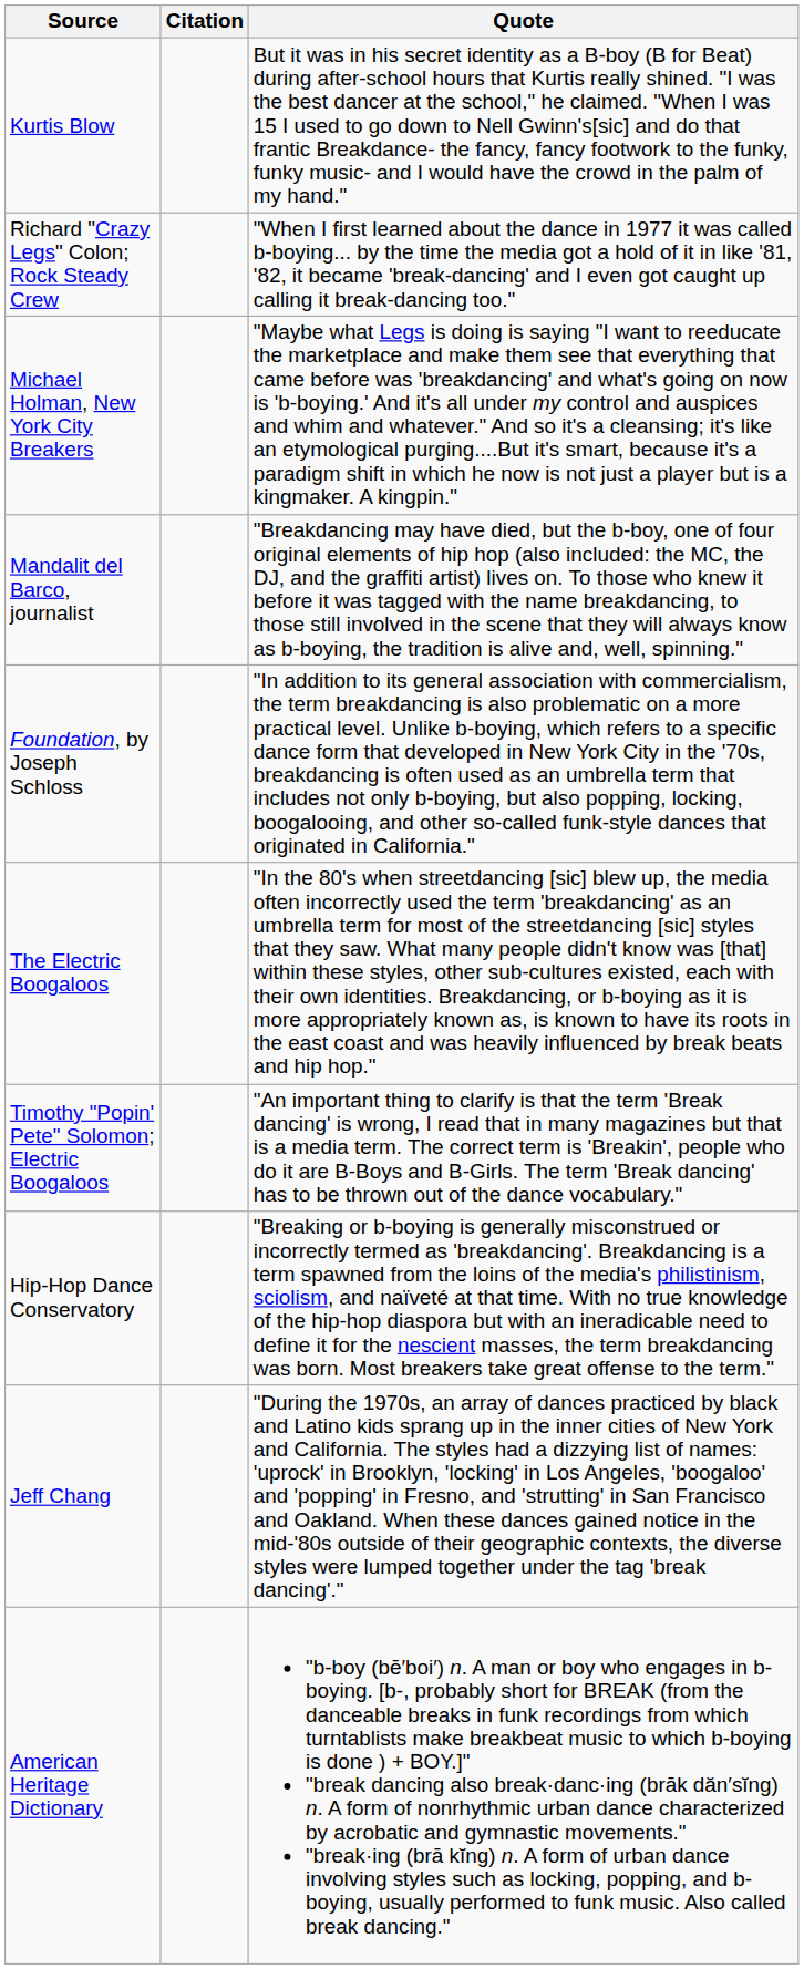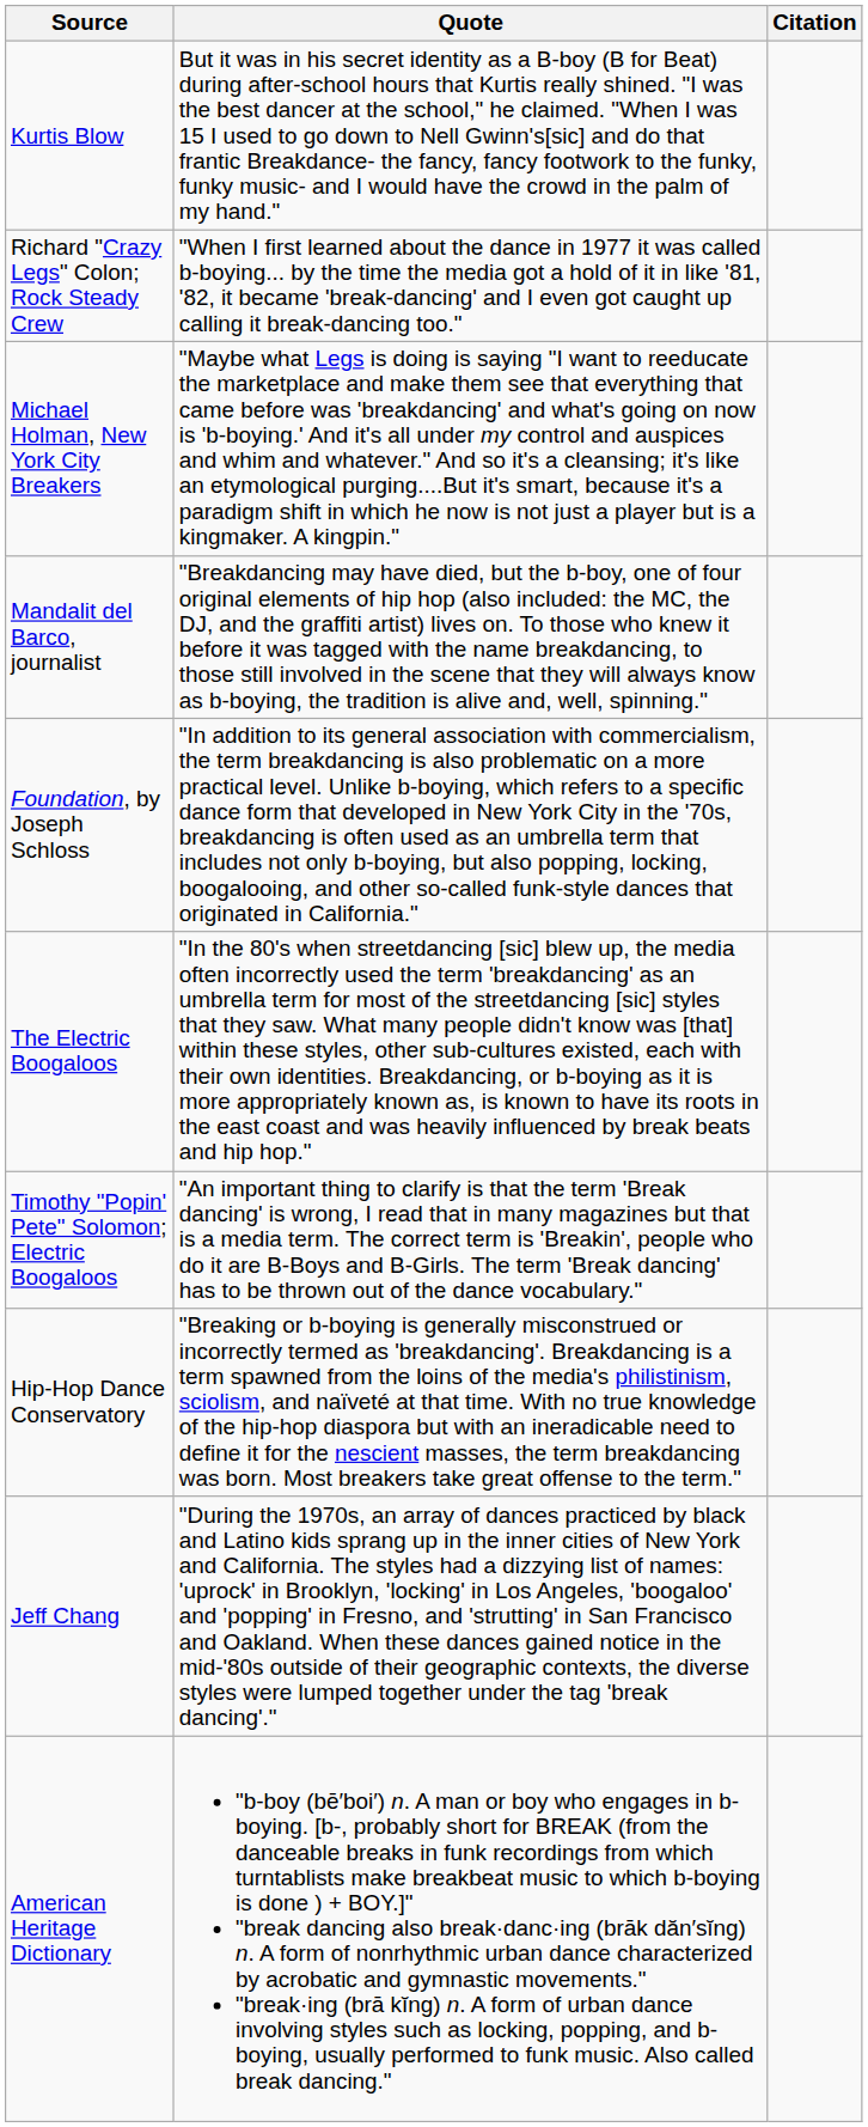columns swapped: Quote <-> Citation
